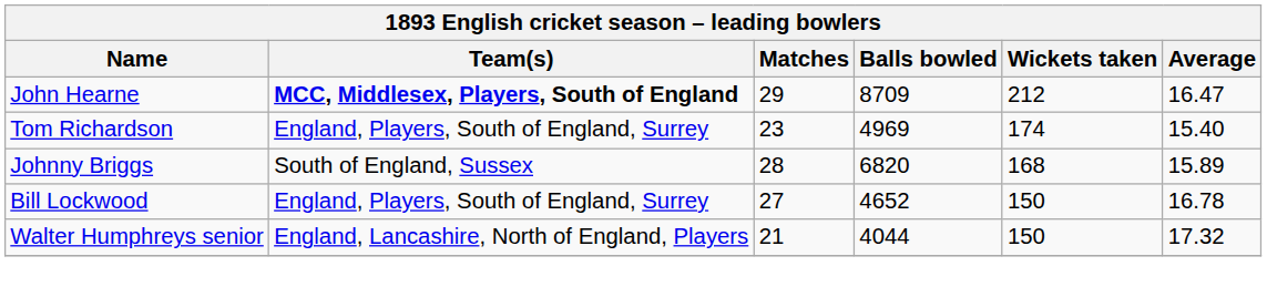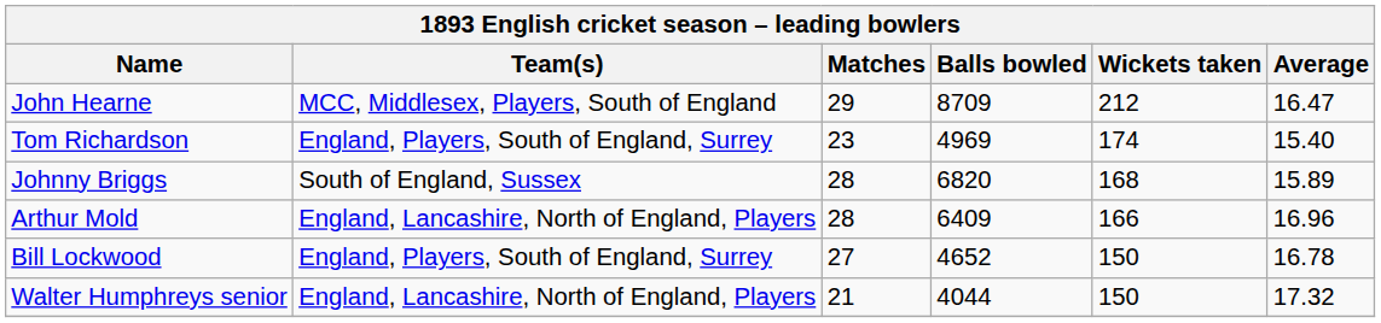John Hearne | Team(s): bold -> normal
+ row: Arthur Mold | England, Lancashire, North of England, Players | 28 | 6409 | 166 | 16.96
